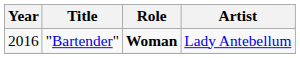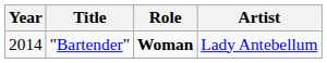"Bartender" | Year: 2016 -> 2014
